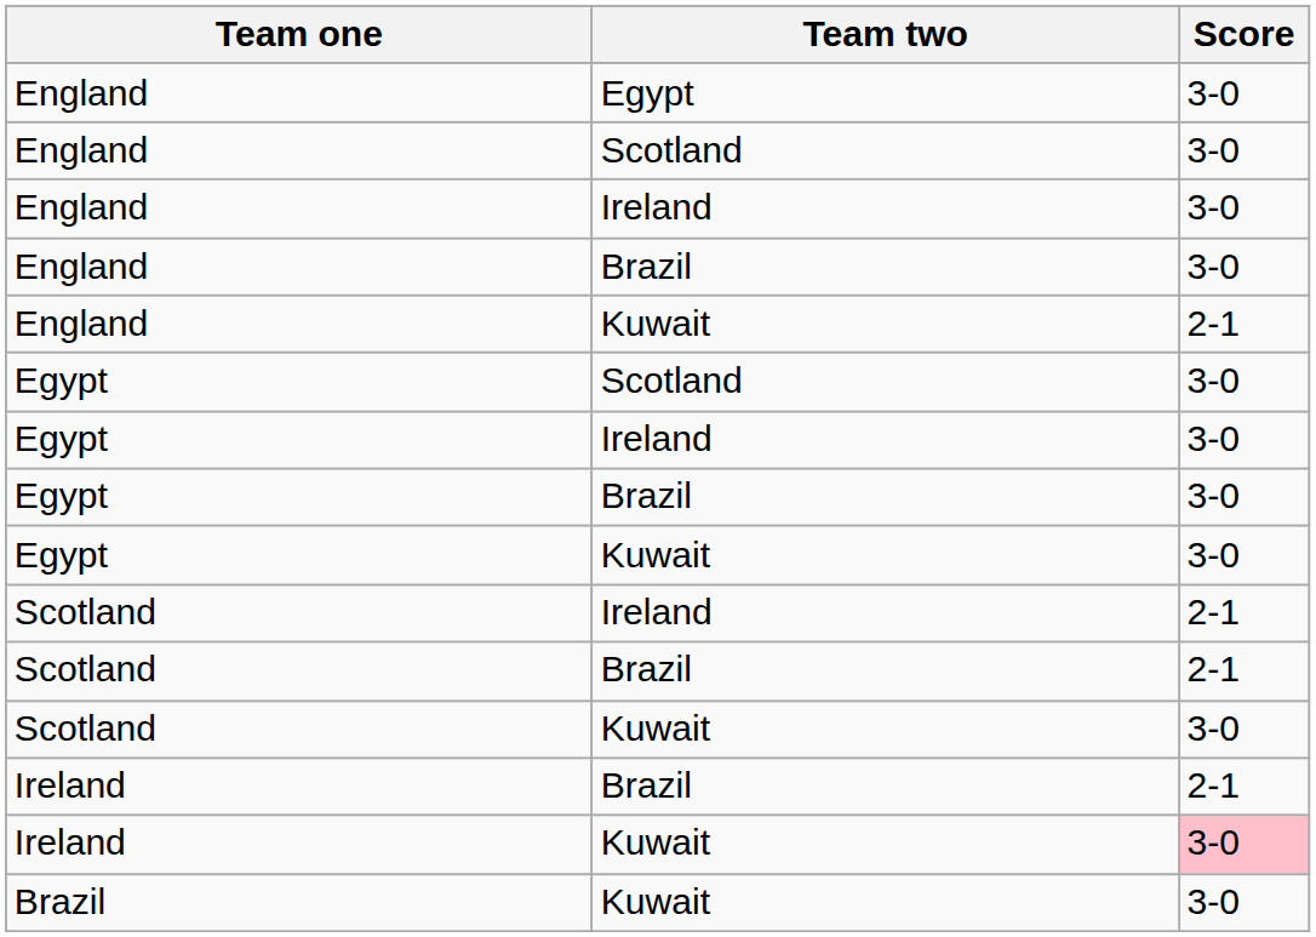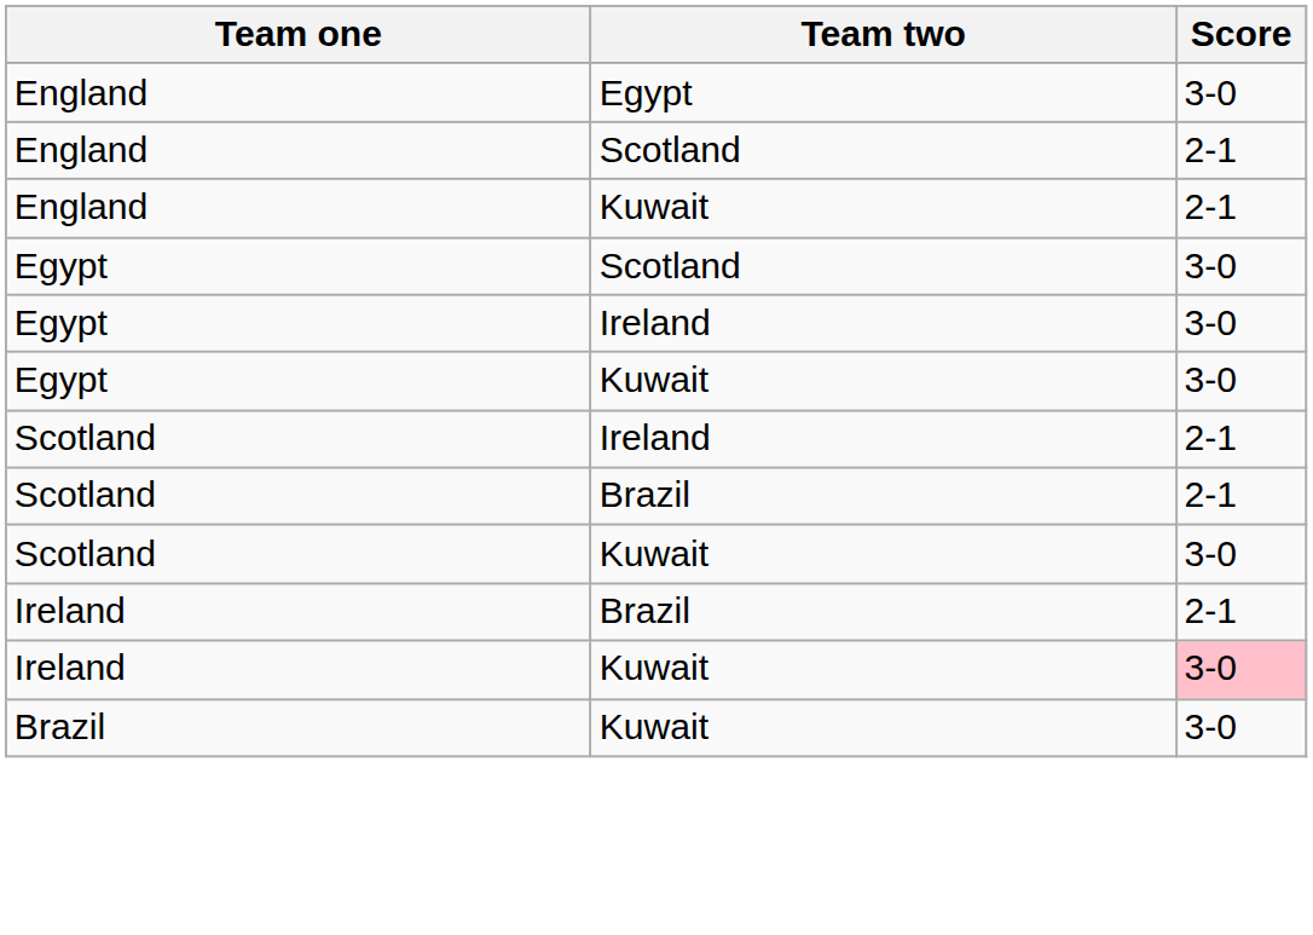England / Scotland | Score: 3-0 -> 2-1
- row: England | Ireland | 3-0
- row: England | Brazil | 3-0
- row: Egypt | Brazil | 3-0
